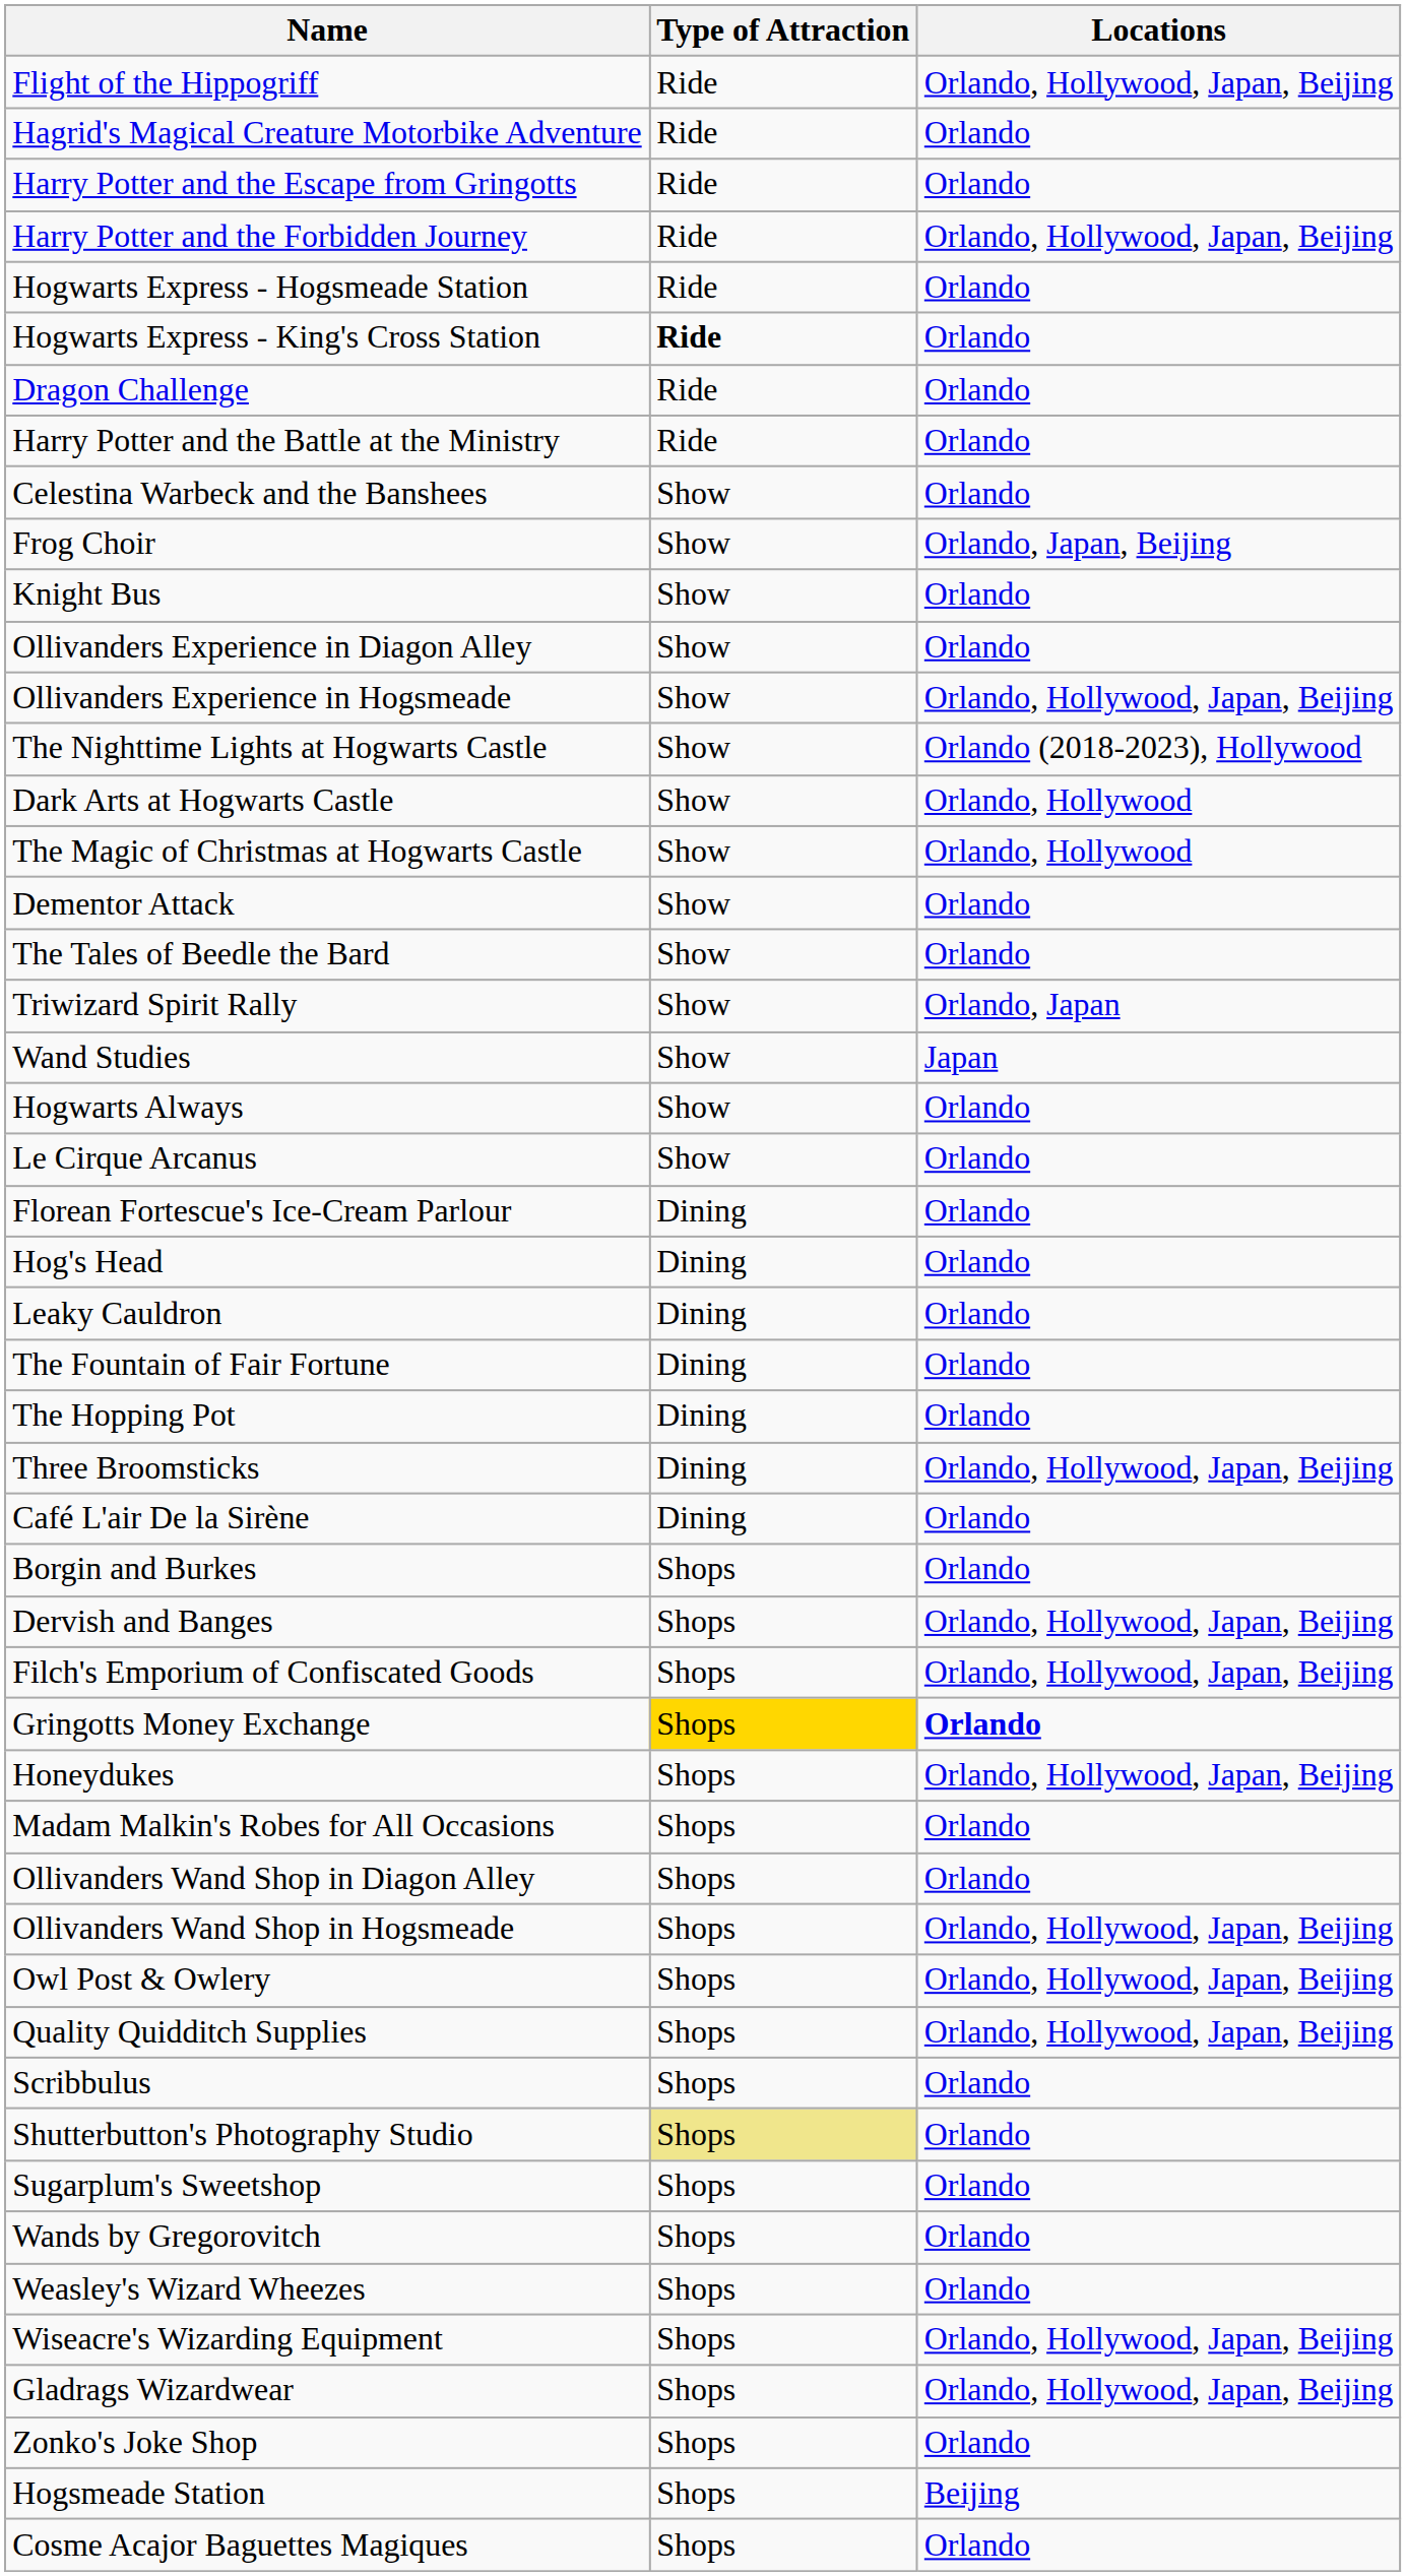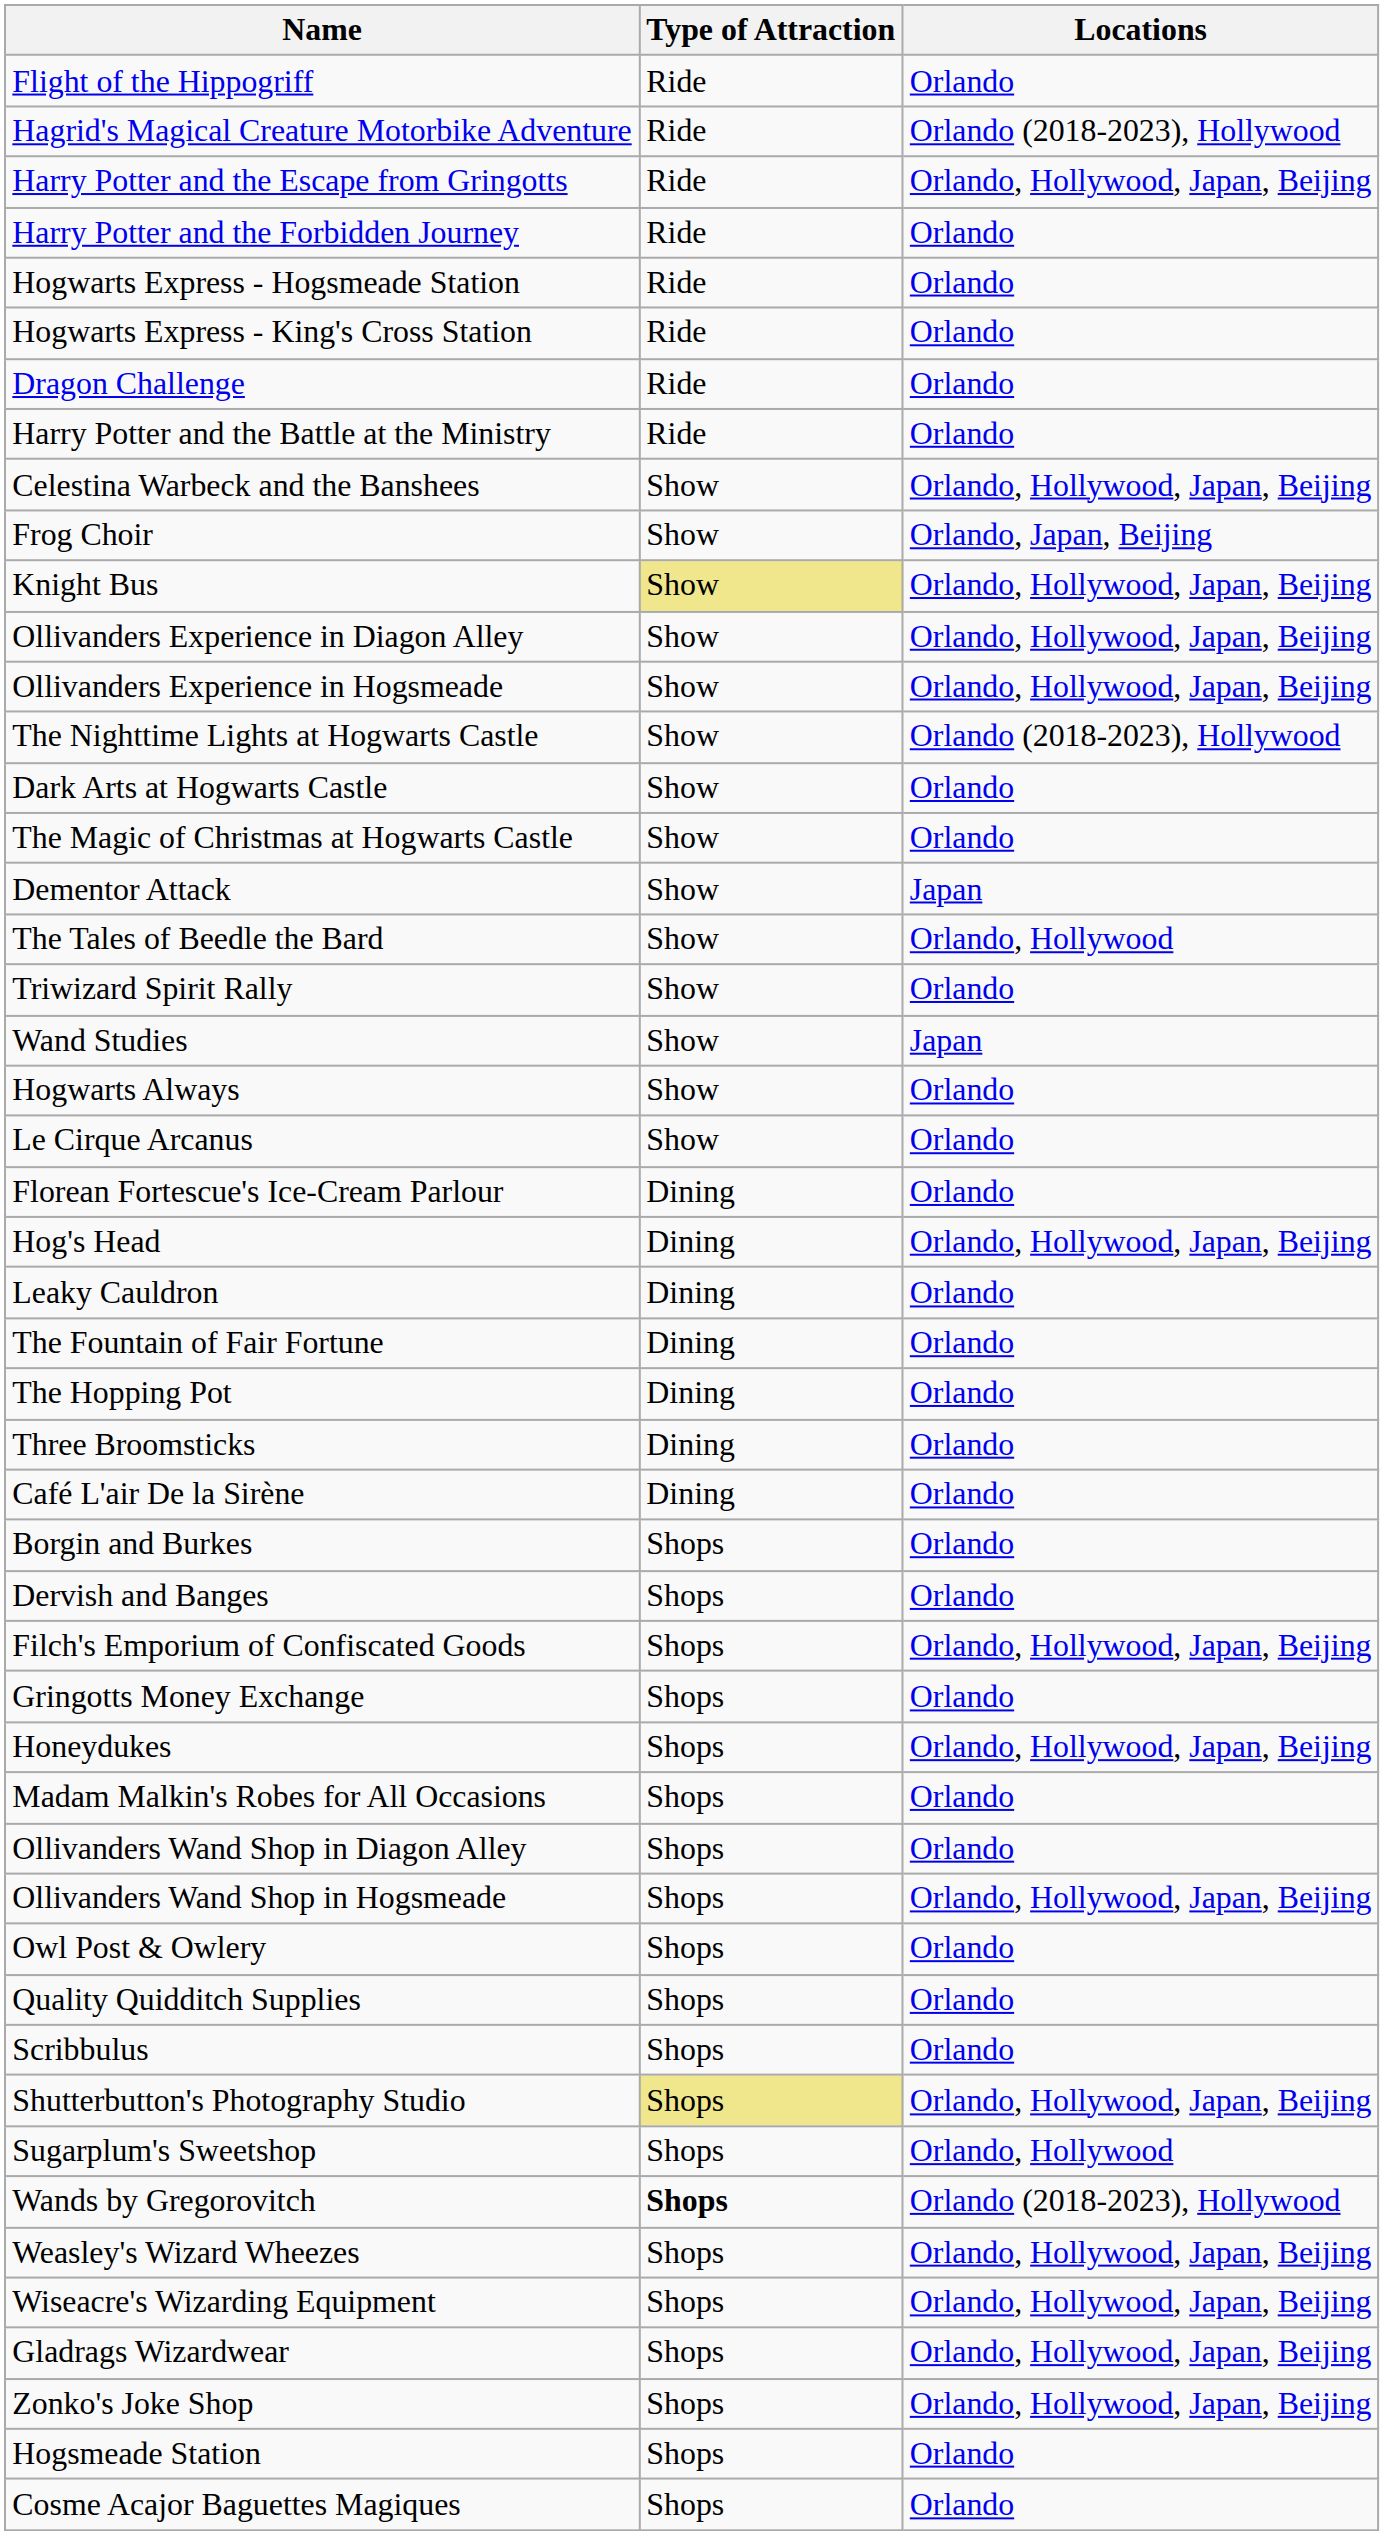Flight of the Hippogriff | Locations: Orlando, Hollywood, Japan, Beijing -> Orlando
Hagrid's Magical Creature Motorbike Adventure | Locations: Orlando -> Orlando (2018-2023), Hollywood
Harry Potter and the Escape from Gringotts | Locations: Orlando -> Orlando, Hollywood, Japan, Beijing
Harry Potter and the Forbidden Journey | Locations: Orlando, Hollywood, Japan, Beijing -> Orlando
Hogwarts Express - King's Cross Station | Type of Attraction: bold -> normal
Celestina Warbeck and the Banshees | Locations: Orlando -> Orlando, Hollywood, Japan, Beijing
Knight Bus | Type of Attraction: no background -> khaki background
Knight Bus | Locations: Orlando -> Orlando, Hollywood, Japan, Beijing
Ollivanders Experience in Diagon Alley | Locations: Orlando -> Orlando, Hollywood, Japan, Beijing
Dark Arts at Hogwarts Castle | Locations: Orlando, Hollywood -> Orlando
The Magic of Christmas at Hogwarts Castle | Locations: Orlando, Hollywood -> Orlando
Dementor Attack | Locations: Orlando -> Japan
The Tales of Beedle the Bard | Locations: Orlando -> Orlando, Hollywood
Triwizard Spirit Rally | Locations: Orlando, Japan -> Orlando
Hog's Head | Locations: Orlando -> Orlando, Hollywood, Japan, Beijing
Three Broomsticks | Locations: Orlando, Hollywood, Japan, Beijing -> Orlando
Dervish and Banges | Locations: Orlando, Hollywood, Japan, Beijing -> Orlando
Gringotts Money Exchange | Type of Attraction: gold background -> no background
Gringotts Money Exchange | Locations: bold -> normal
Owl Post & Owlery | Locations: Orlando, Hollywood, Japan, Beijing -> Orlando
Quality Quidditch Supplies | Locations: Orlando, Hollywood, Japan, Beijing -> Orlando
Shutterbutton's Photography Studio | Locations: Orlando -> Orlando, Hollywood, Japan, Beijing
Sugarplum's Sweetshop | Locations: Orlando -> Orlando, Hollywood
Wands by Gregorovitch | Type of Attraction: normal -> bold
Wands by Gregorovitch | Locations: Orlando -> Orlando (2018-2023), Hollywood
Weasley's Wizard Wheezes | Locations: Orlando -> Orlando, Hollywood, Japan, Beijing
Zonko's Joke Shop | Locations: Orlando -> Orlando, Hollywood, Japan, Beijing
Hogsmeade Station | Locations: Beijing -> Orlando
